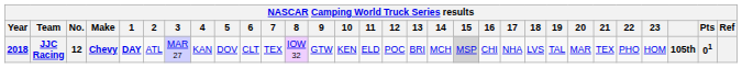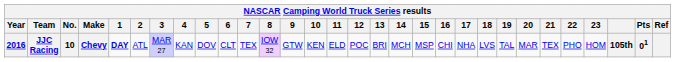JJC Racing | Year: 2018 -> 2016
JJC Racing | No.: 12 -> 10
JJC Racing | 15: lightgrey background -> no background
